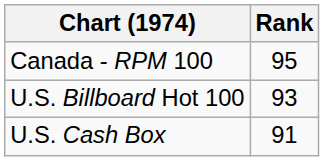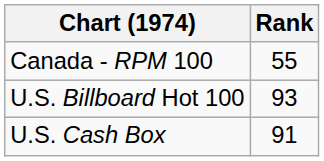Canada - RPM 100 | Rank: 95 -> 55
